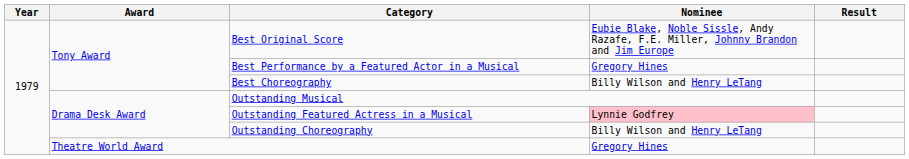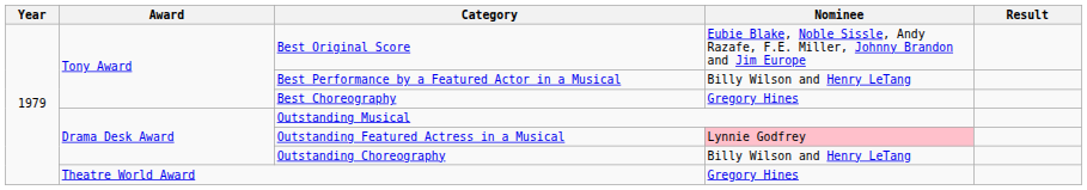Best Performance by a Featured Actor in a Musical | Nominee: Gregory Hines -> Billy Wilson and Henry LeTang
Best Choreography | Nominee: Billy Wilson and Henry LeTang -> Gregory Hines
